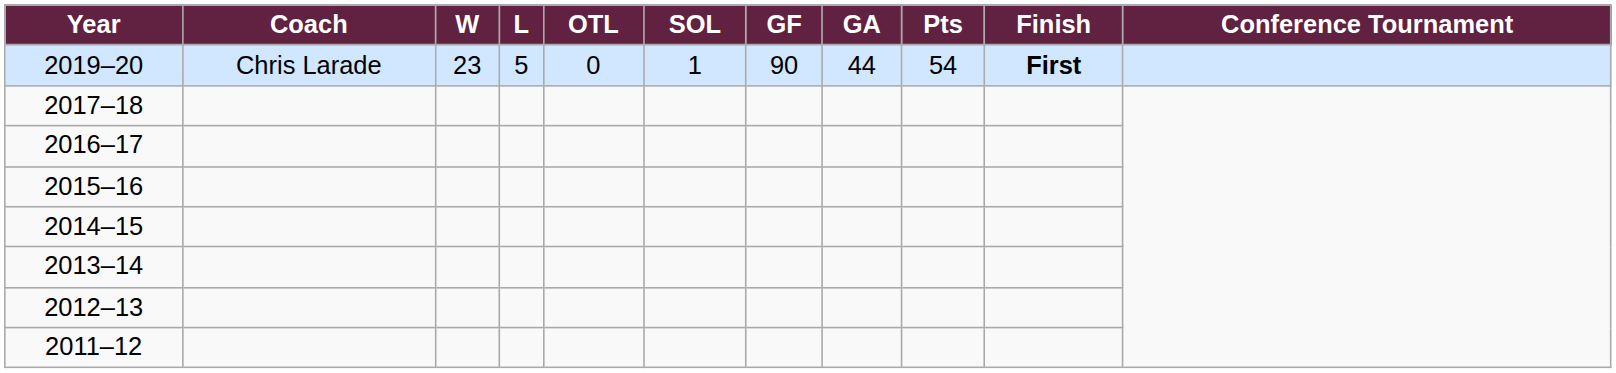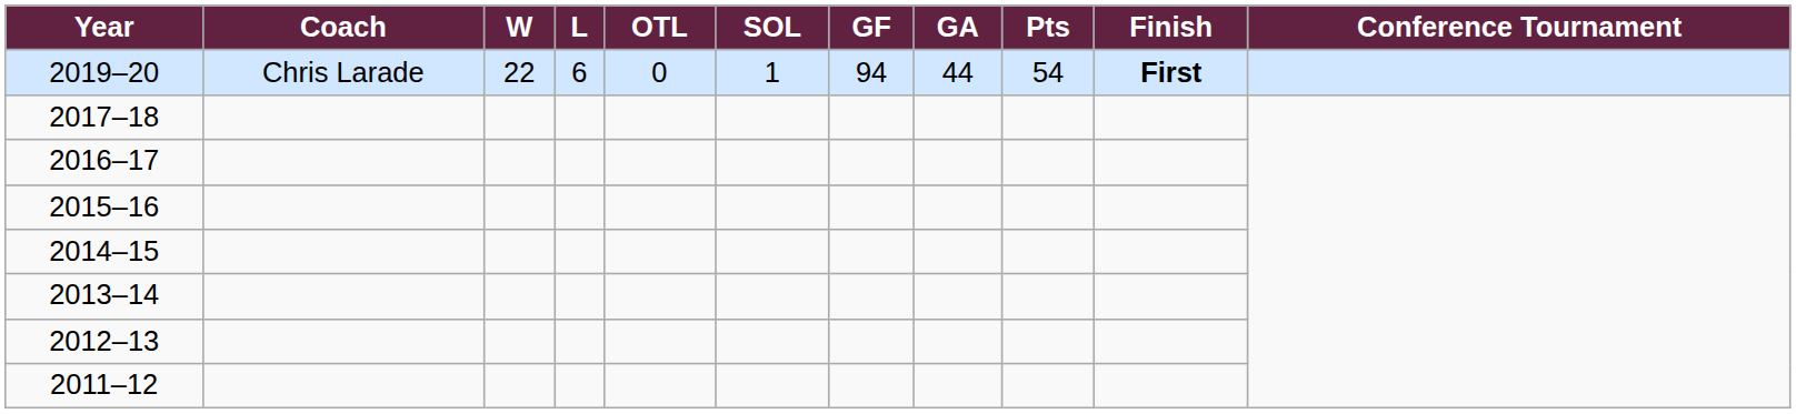2019–20 | W: 23 -> 22
2019–20 | L: 5 -> 6
2019–20 | GF: 90 -> 94
